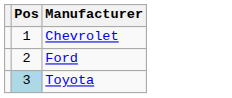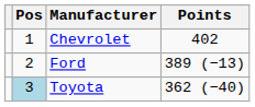+ column: Points | 402 | 389 (−13) | 362 (−40)
